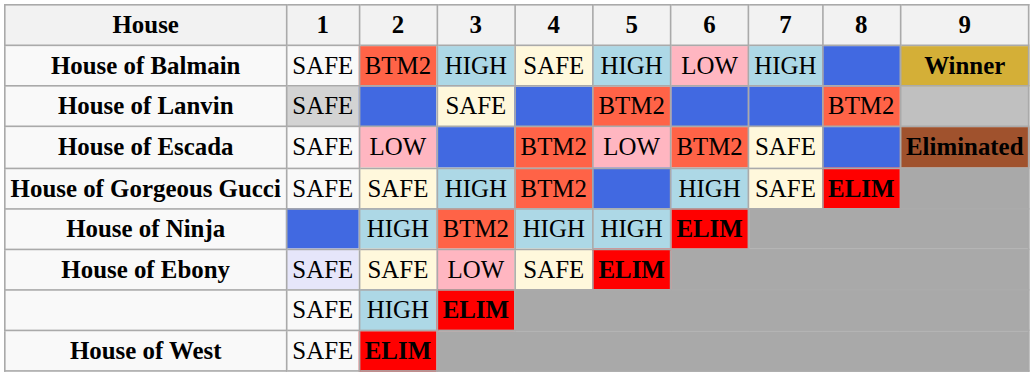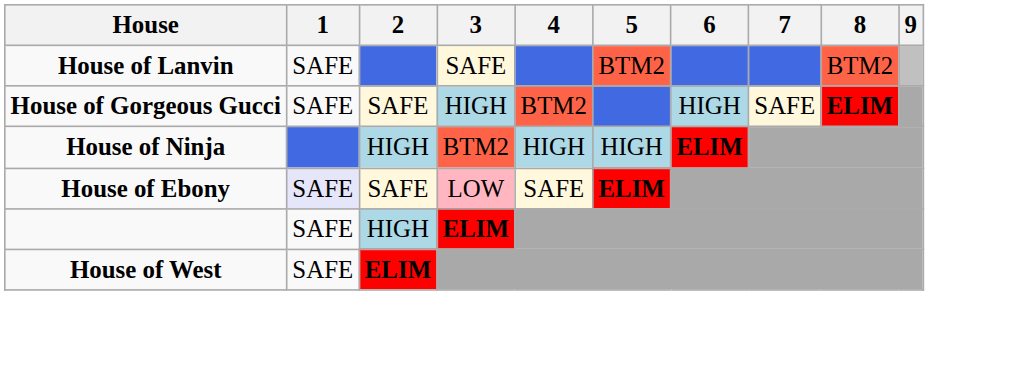- row: House of Balmain | SAFE | BTM2 | HIGH | SAFE | HIGH | LOW | HIGH | Winner
House of Lanvin | 1: lightgrey background -> no background
- row: House of Escada | SAFE | LOW | BTM2 | LOW | BTM2 | SAFE | Eliminated
